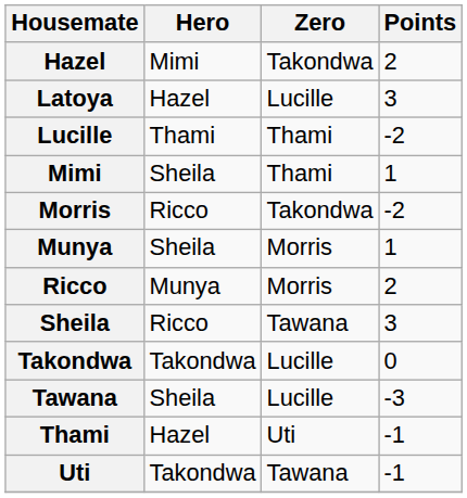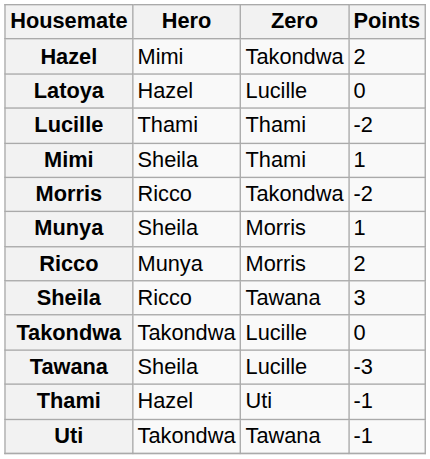Latoya | Points: 3 -> 0
